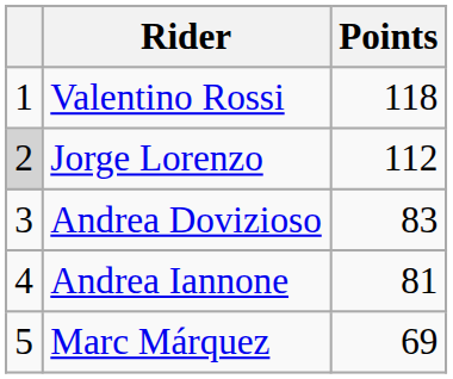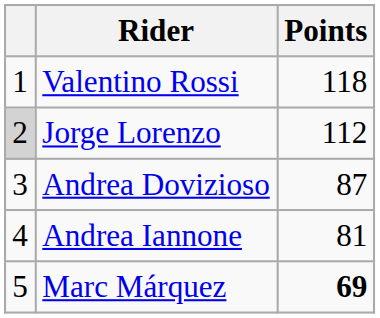Andrea Dovizioso | Points: 83 -> 87
Marc Márquez | Points: normal -> bold
